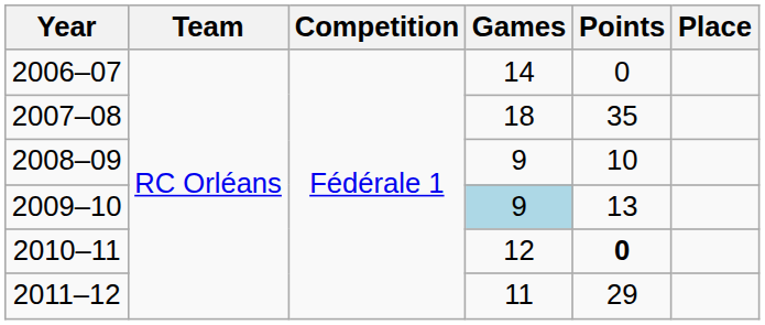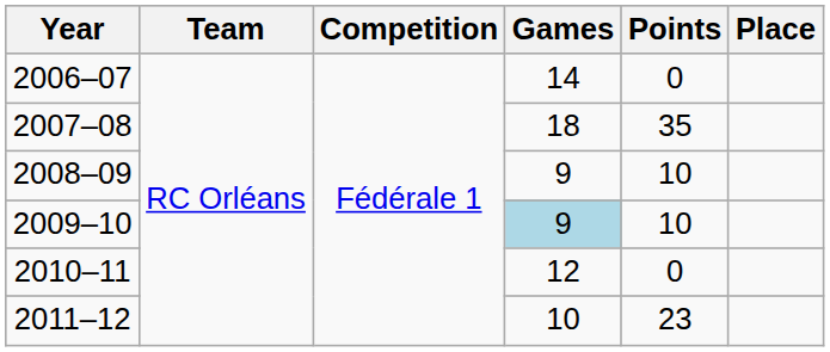2009–10 | Points: 13 -> 10
2010–11 | Points: bold -> normal
2011–12 | Games: 11 -> 10
2011–12 | Points: 29 -> 23
